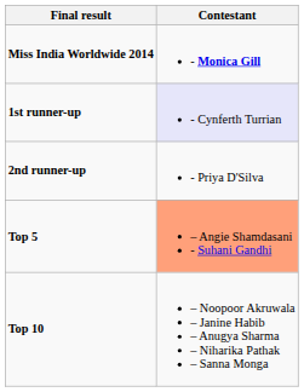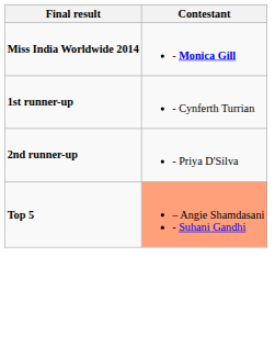1st runner-up | Contestant: lavender background -> no background
- row: Top 10 | – Noopoor Akruwala – Janine Habib – Anugya Sharma – Niharika Pathak – Sanna Monga
